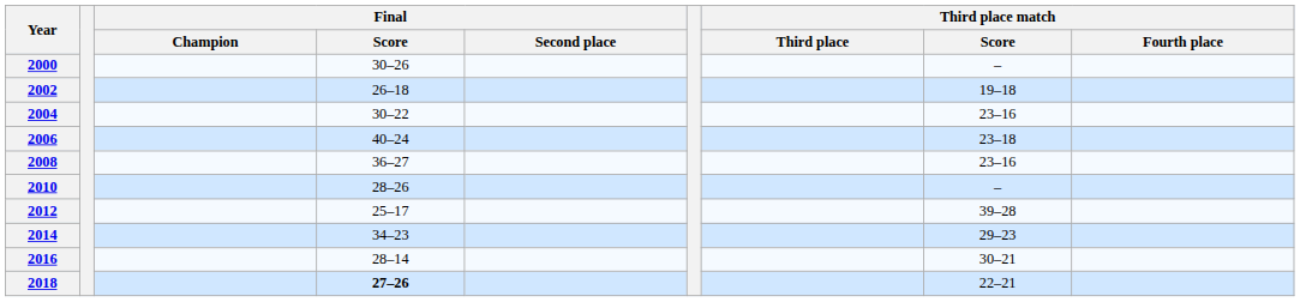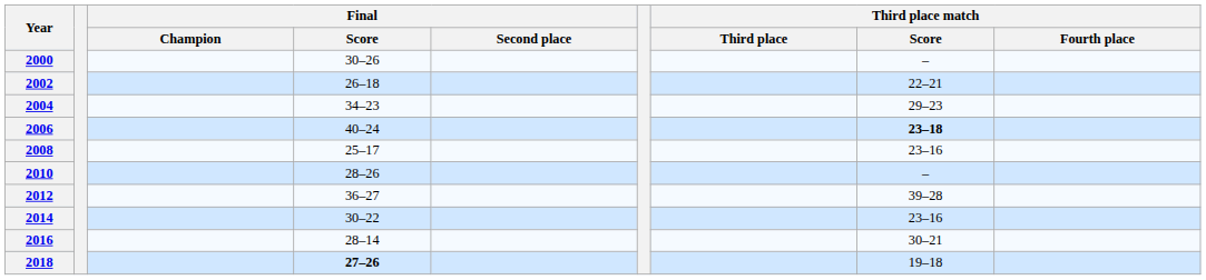2002 | Third place match / Score: 19–18 -> 22–21
2004 | Final / Score: 30–22 -> 34–23
2004 | Third place match / Score: 23–16 -> 29–23
2006 | Third place match / Score: normal -> bold
2008 | Final / Score: 36–27 -> 25–17
2012 | Final / Score: 25–17 -> 36–27
2014 | Final / Score: 34–23 -> 30–22
2014 | Third place match / Score: 29–23 -> 23–16
2018 | Third place match / Score: 22–21 -> 19–18
